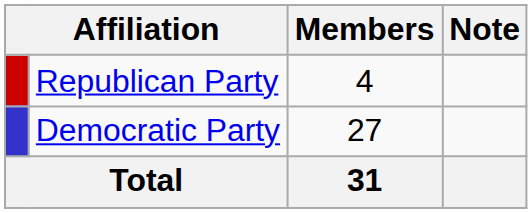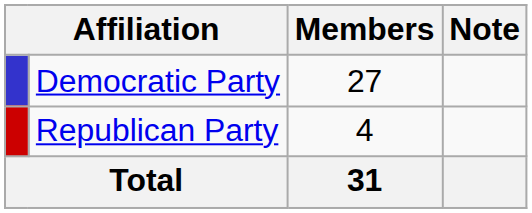rows swapped: Democratic Party <-> Republican Party
